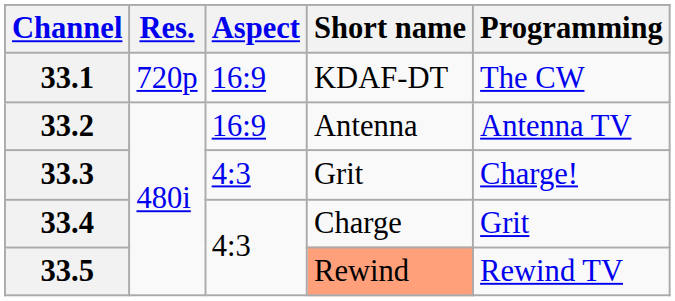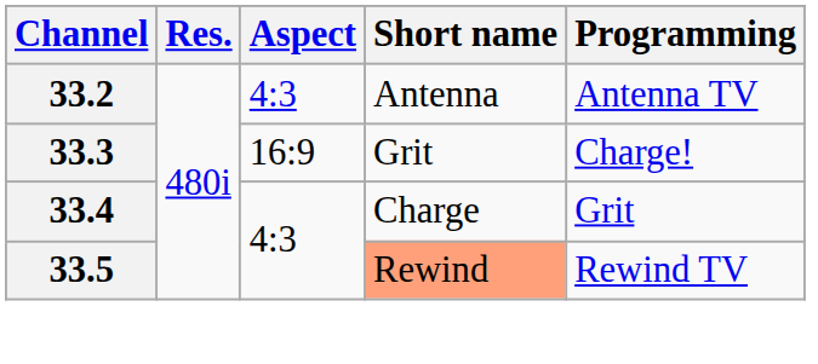- row: 33.1 | 720p | 16:9 | KDAF-DT | The CW
33.2 | Aspect: 16:9 -> 4:3
33.3 | Aspect: 4:3 -> 16:9
